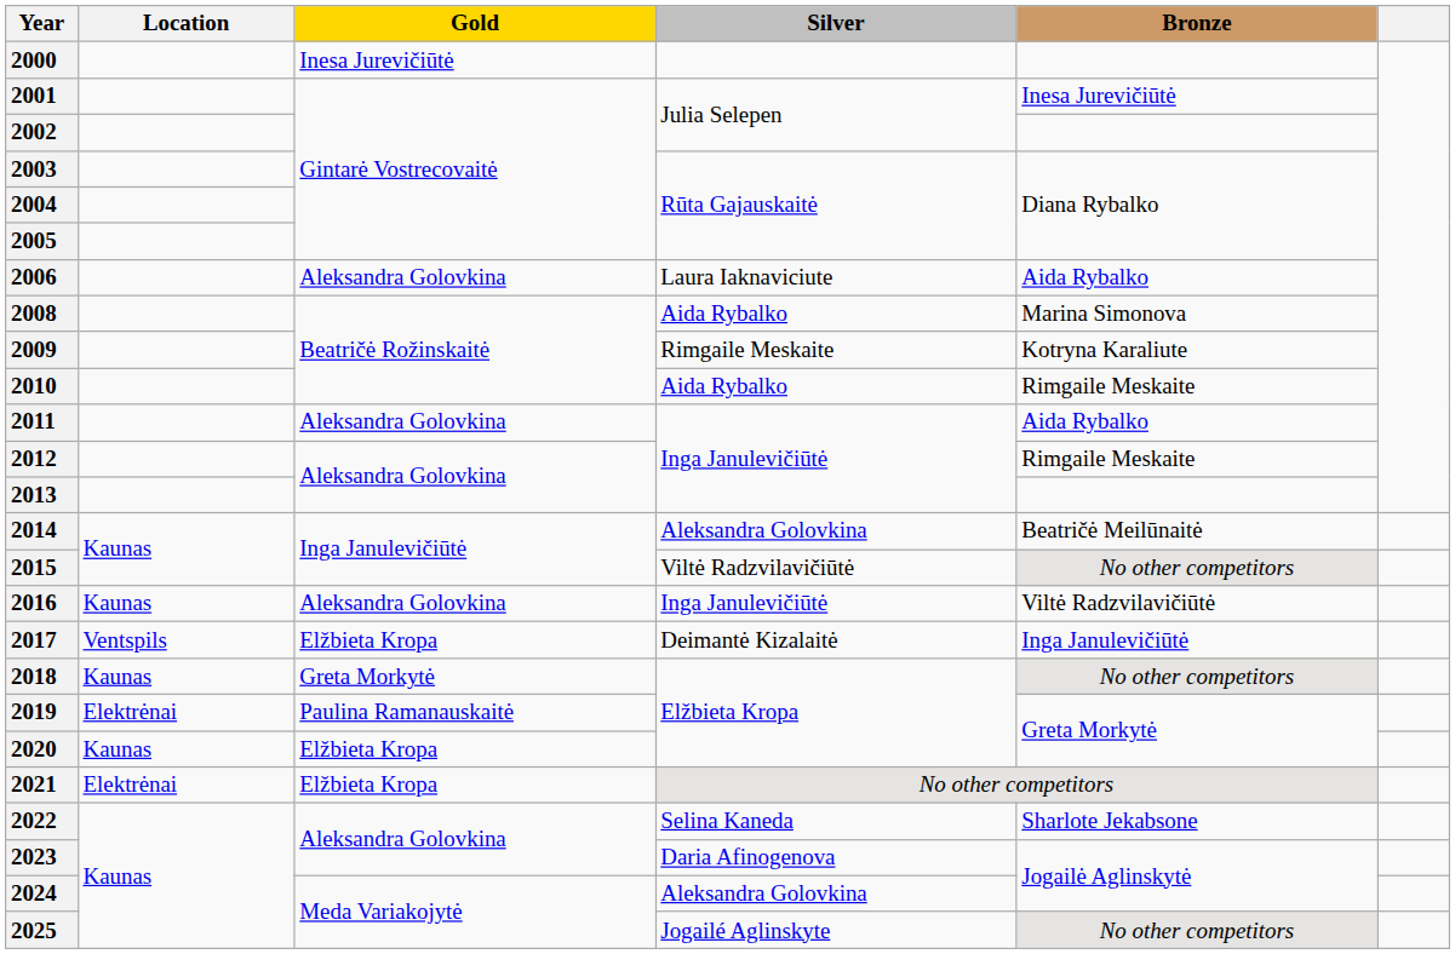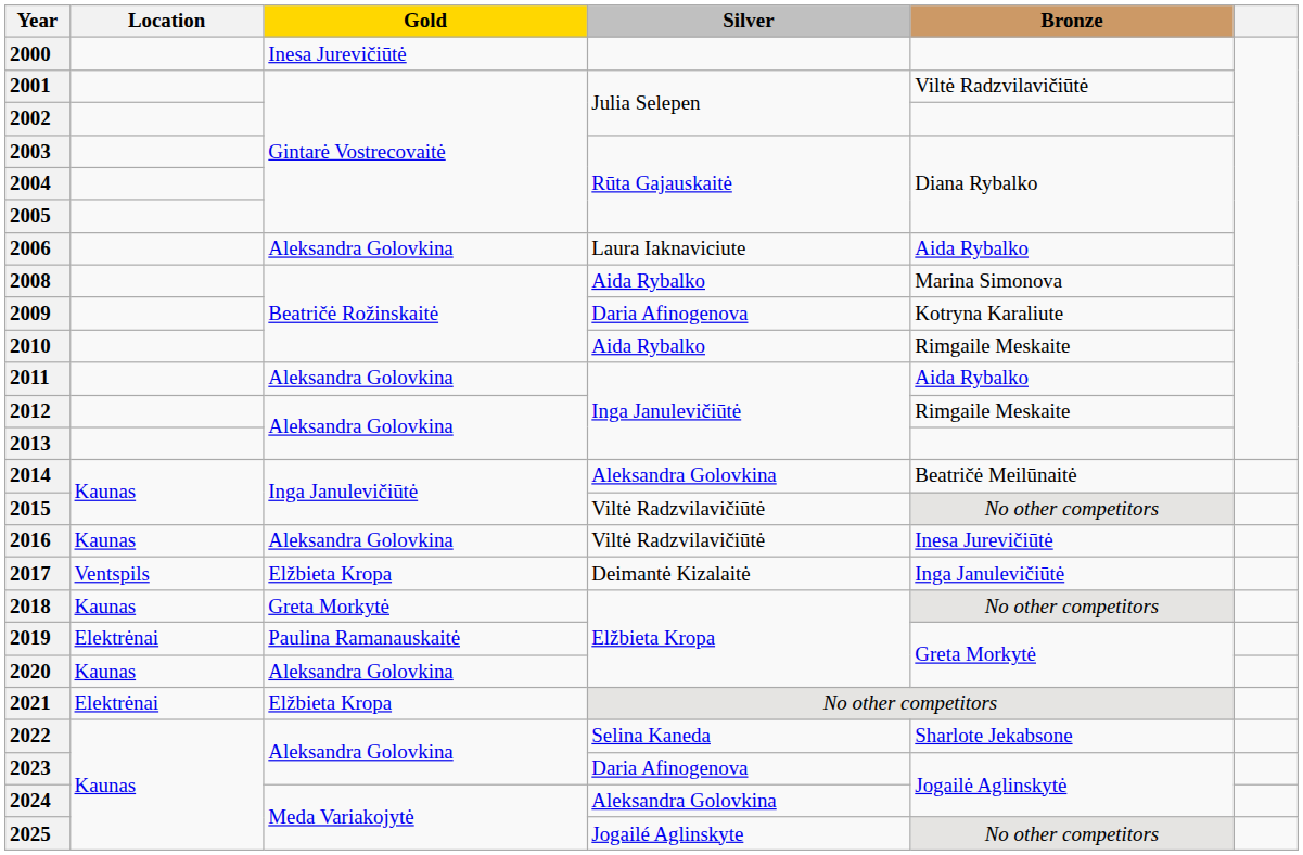2001 | Bronze: Inesa Jurevičiūtė -> Viltė Radzvilavičiūtė
2009 | Silver: Rimgaile Meskaite -> Daria Afinogenova
2016 | Silver: Inga Janulevičiūtė -> Viltė Radzvilavičiūtė
2016 | Bronze: Viltė Radzvilavičiūtė -> Inesa Jurevičiūtė
2020 | Gold: Elžbieta Kropa -> Aleksandra Golovkina
